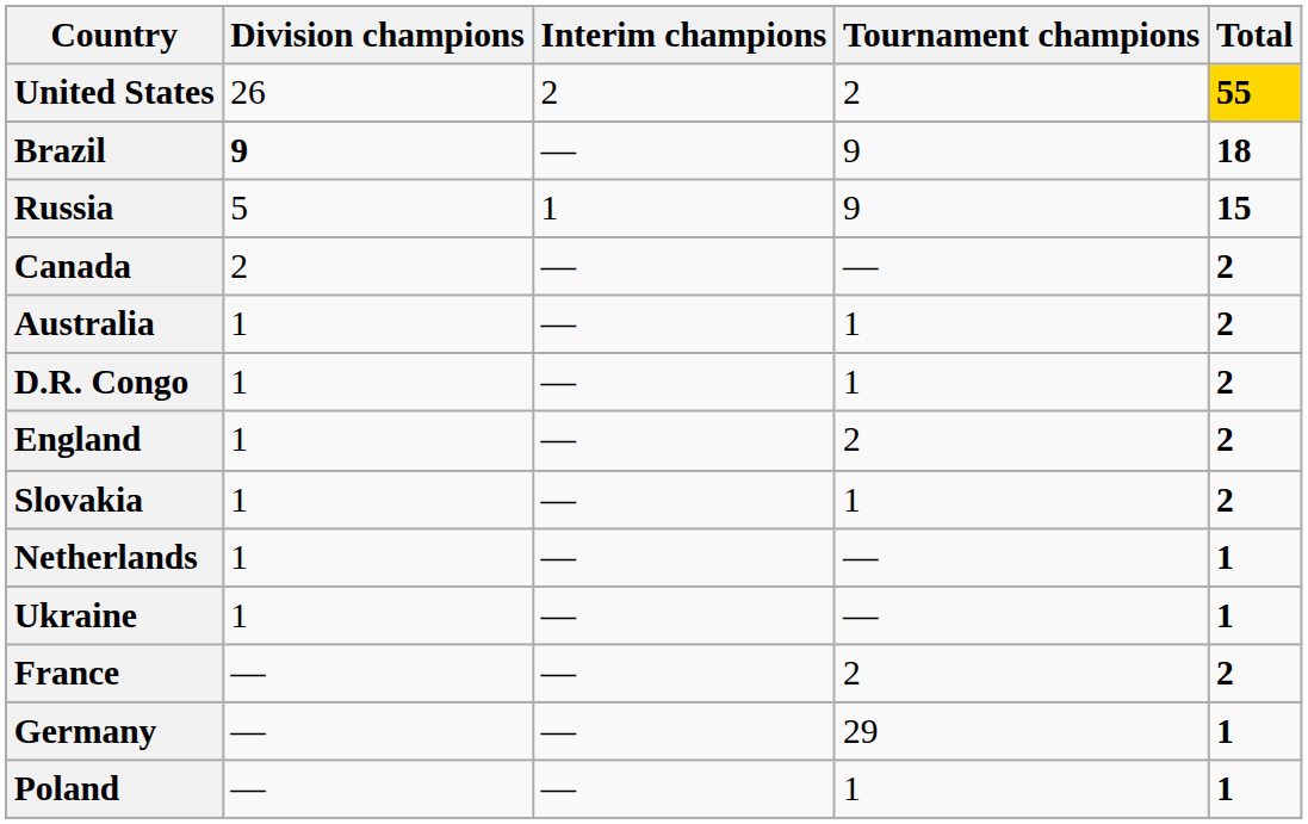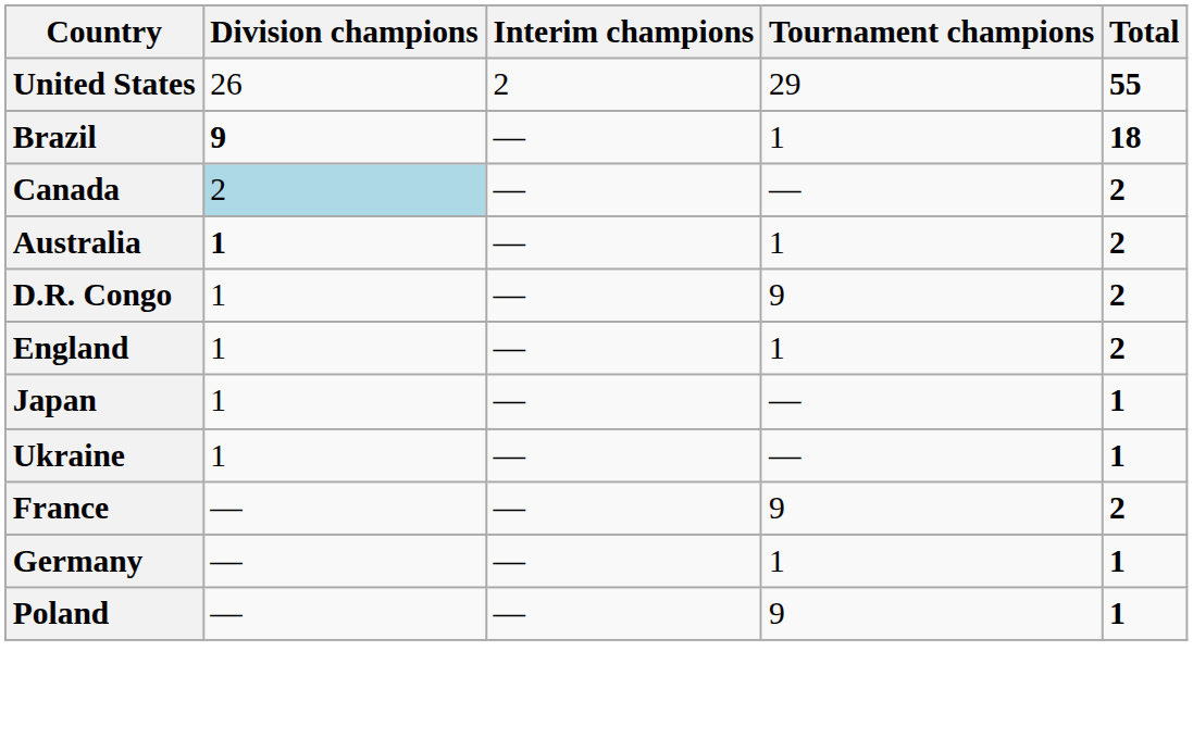United States | Tournament champions: 2 -> 29
United States | Total: gold background -> no background
Brazil | Tournament champions: 9 -> 1
- row: Russia | 5 | 1 | 9 | 15
Canada | Division champions: no background -> lightblue background
Australia | Division champions: normal -> bold
D.R. Congo | Tournament champions: 1 -> 9
England | Tournament champions: 2 -> 1
- row: Slovakia | 1 | — | 1 | 2
+ row: Japan | 1 | — | — | 1
- row: Netherlands | 1 | — | — | 1
France | Tournament champions: 2 -> 9
Germany | Tournament champions: 29 -> 1
Poland | Tournament champions: 1 -> 9
